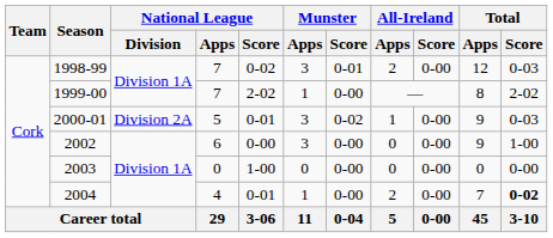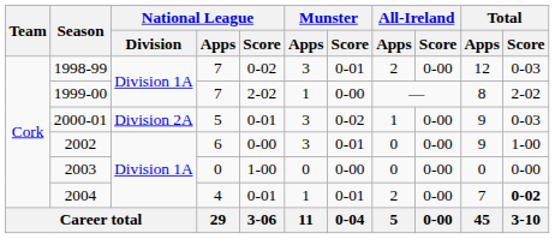2002 | Munster / Score: 0-00 -> 0-01
2004 | Munster / Score: 0-00 -> 0-01
